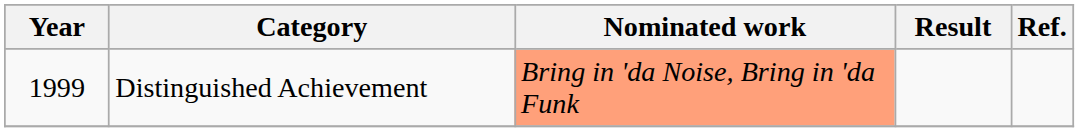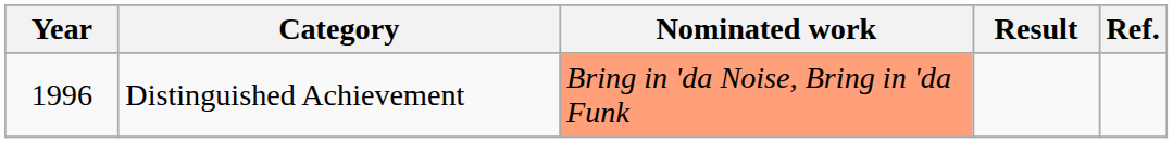Distinguished Achievement | Year: 1999 -> 1996
